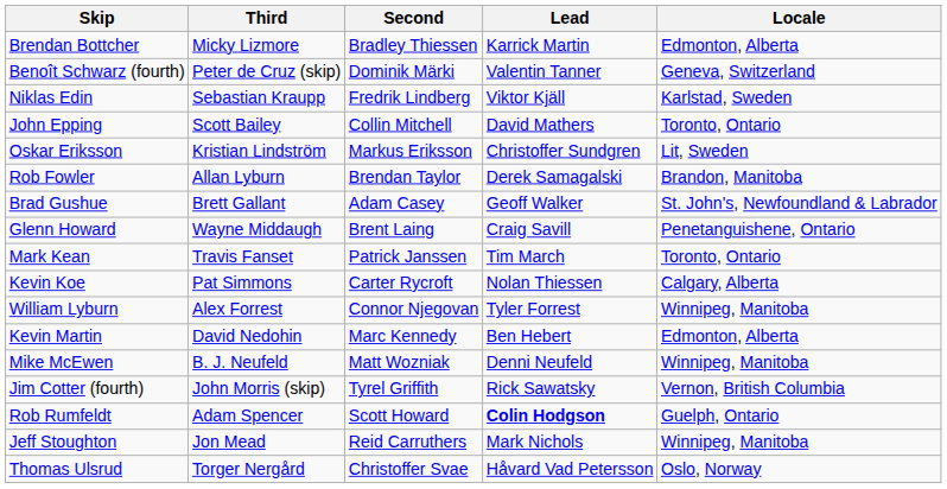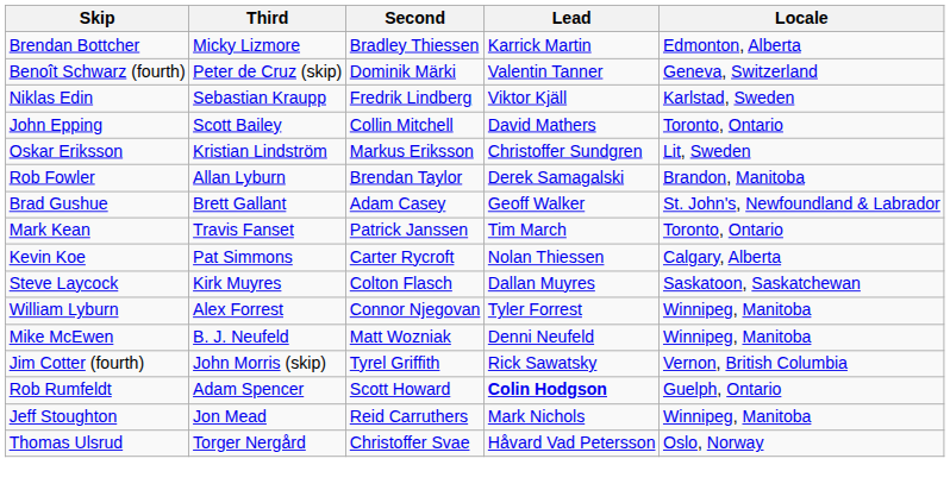- row: Glenn Howard | Wayne Middaugh | Brent Laing | Craig Savill | Penetanguishene, Ontario
+ row: Steve Laycock | Kirk Muyres | Colton Flasch | Dallan Muyres | Saskatoon, Saskatchewan
- row: Kevin Martin | David Nedohin | Marc Kennedy | Ben Hebert | Edmonton, Alberta
